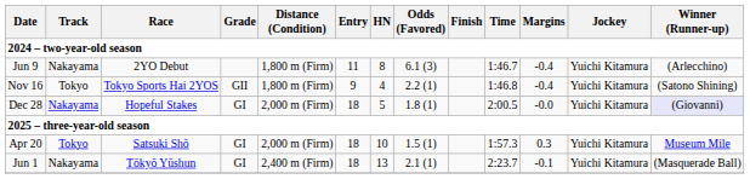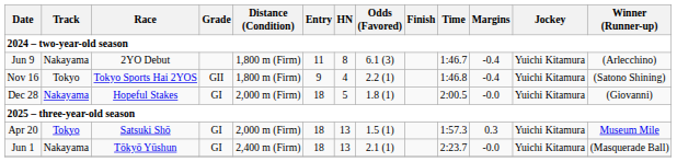Dec 28 | Winner (Runner-up): lavender background -> no background
Apr 20 | HN: 10 -> 13
Jun 1 | Margins: -0.1 -> -0.0
